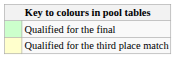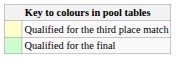rows swapped: Qualified for the final <-> Qualified for the third place match
